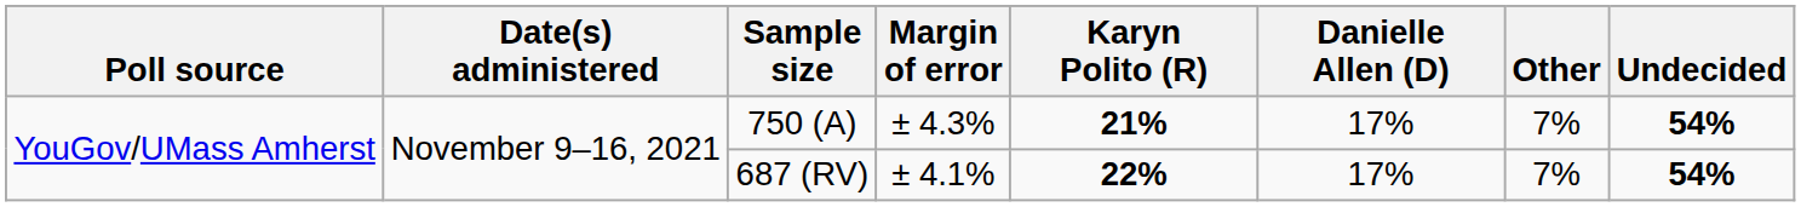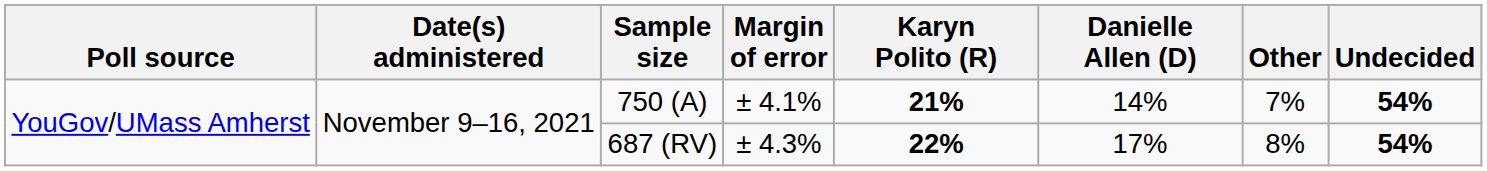750 (A) | Margin of error: ± 4.3% -> ± 4.1%
750 (A) | Danielle Allen (D): 17% -> 14%
687 (RV) | Margin of error: ± 4.1% -> ± 4.3%
687 (RV) | Other: 7% -> 8%
